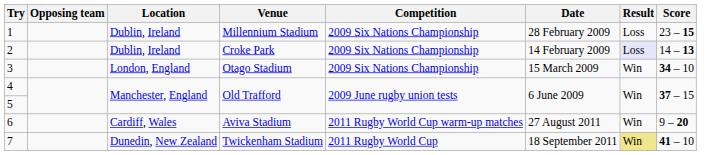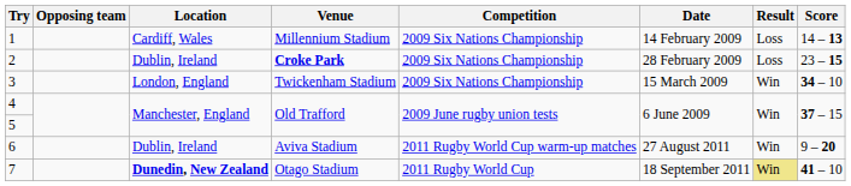1 | Location: Dublin, Ireland -> Cardiff, Wales
1 | Date: 28 February 2009 -> 14 February 2009
1 | Score: 23 – 15 -> 14 – 13
2 | Venue: normal -> bold
2 | Date: 14 February 2009 -> 28 February 2009
2 | Result: lavender background -> no background
2 | Score: 14 – 13 -> 23 – 15
3 | Venue: Otago Stadium -> Twickenham Stadium
6 | Location: Cardiff, Wales -> Dublin, Ireland
7 | Location: normal -> bold
7 | Venue: Twickenham Stadium -> Otago Stadium
